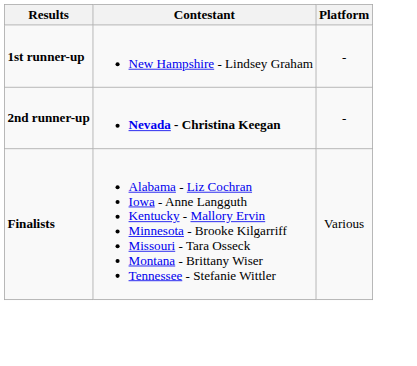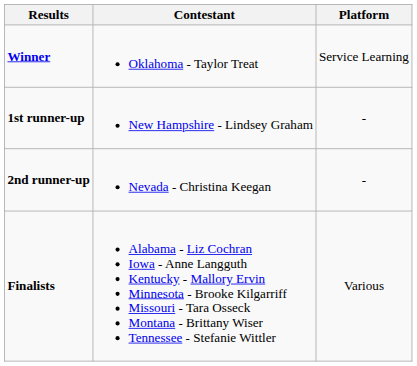+ row: Winner | Oklahoma - Taylor Treat | Service Learning
2nd runner-up | Contestant: bold -> normal
